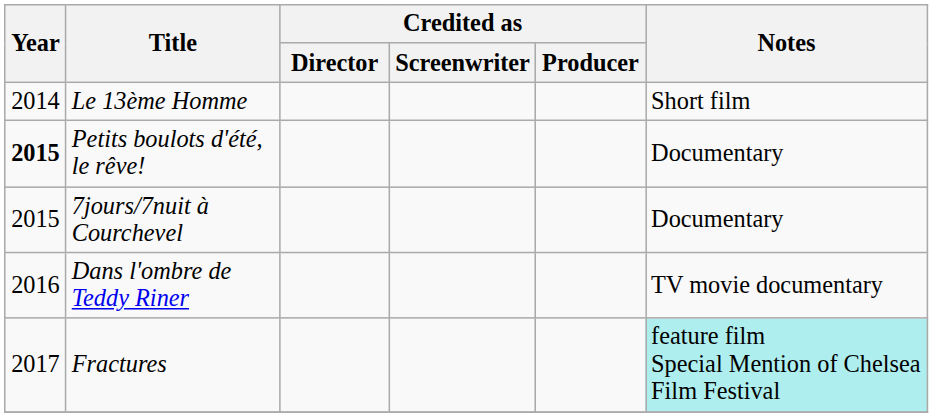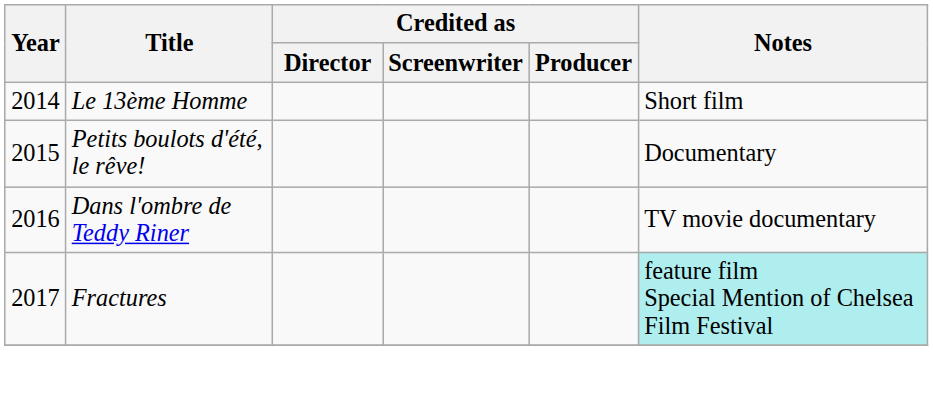Petits boulots d'été, le rêve! | Year: bold -> normal
- row: 2015 | 7jours/7nuit à Courchevel | Documentary
